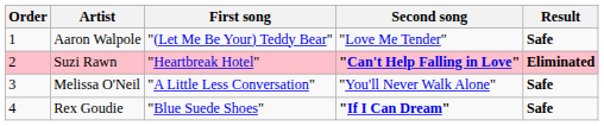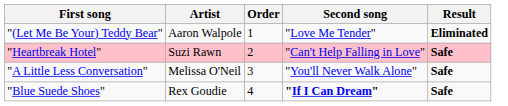columns swapped: Order <-> First song
Aaron Walpole | Result: Safe -> Eliminated
Suzi Rawn | Second song: bold -> normal
Suzi Rawn | Result: Eliminated -> Safe
